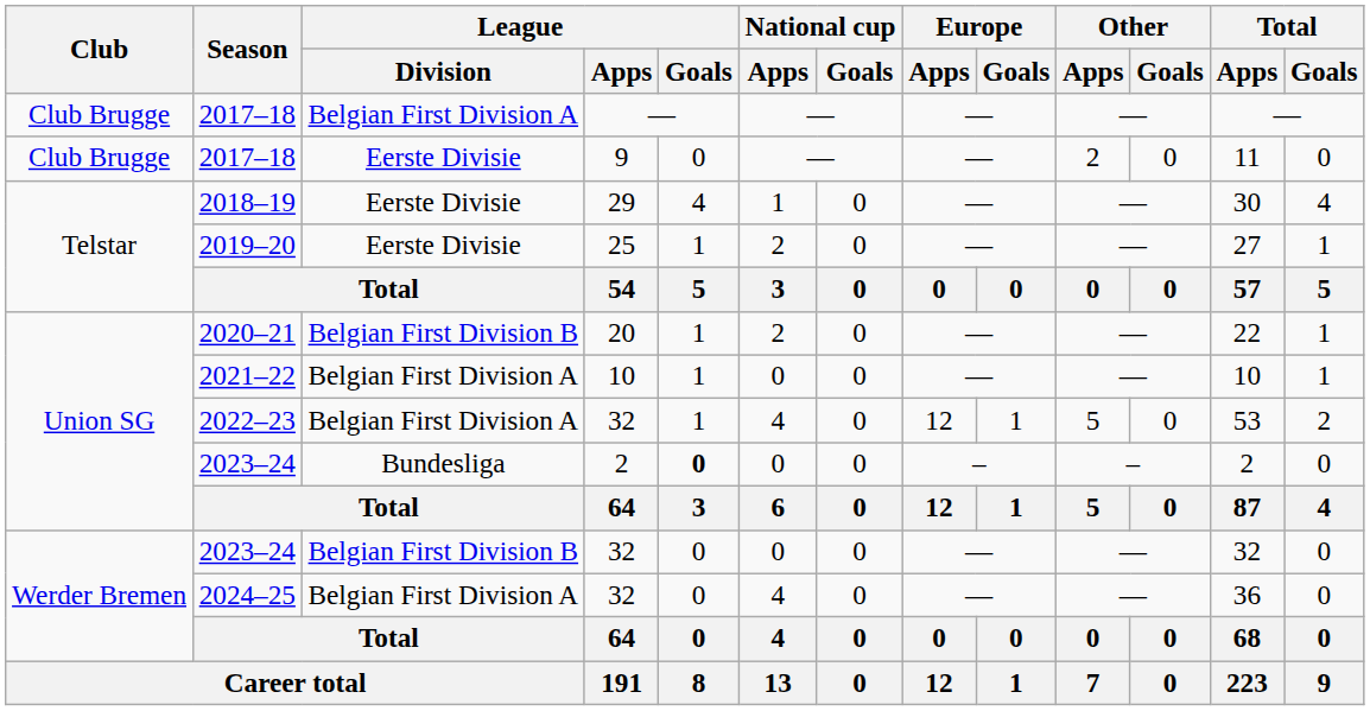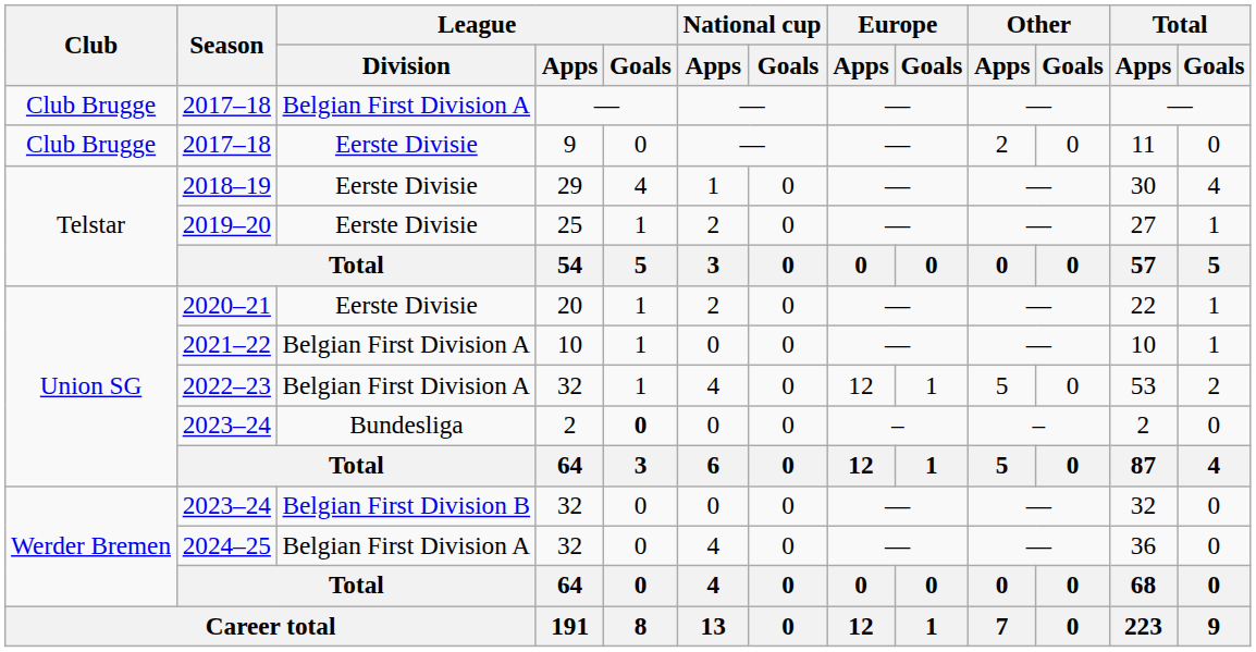2020–21 | League / Division: Belgian First Division B -> Eerste Divisie
